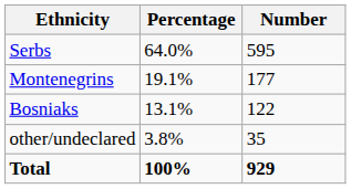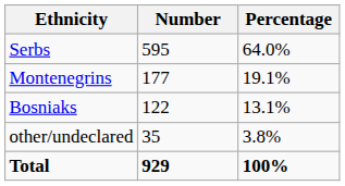columns swapped: Number <-> Percentage
